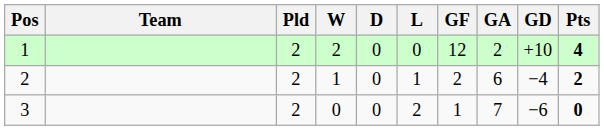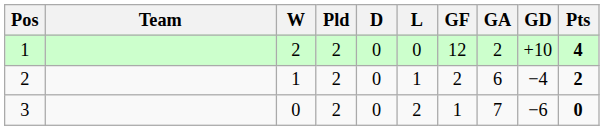columns swapped: Pld <-> W
